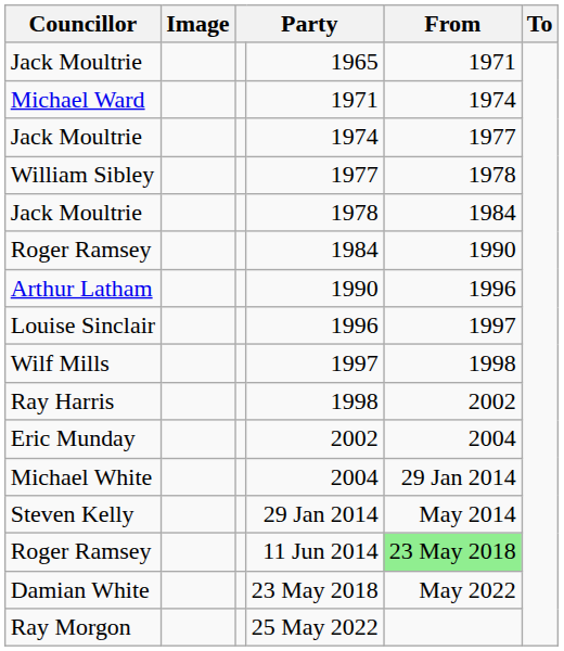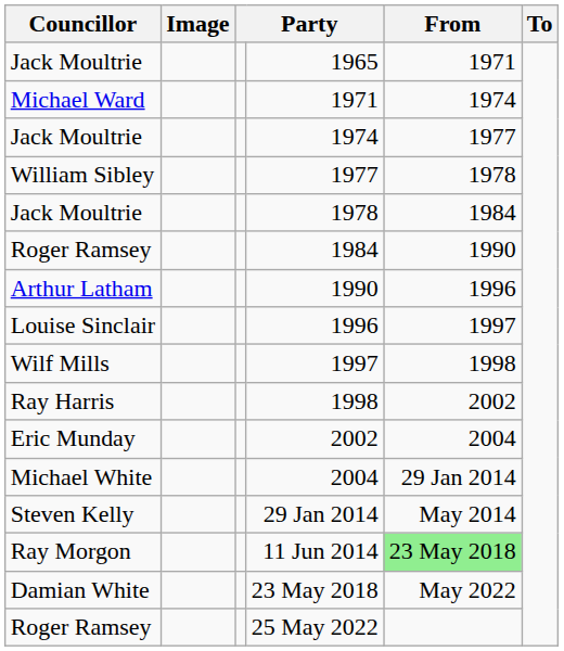11 Jun 2014 | Councillor: Roger Ramsey -> Ray Morgon
25 May 2022 | Councillor: Ray Morgon -> Roger Ramsey
